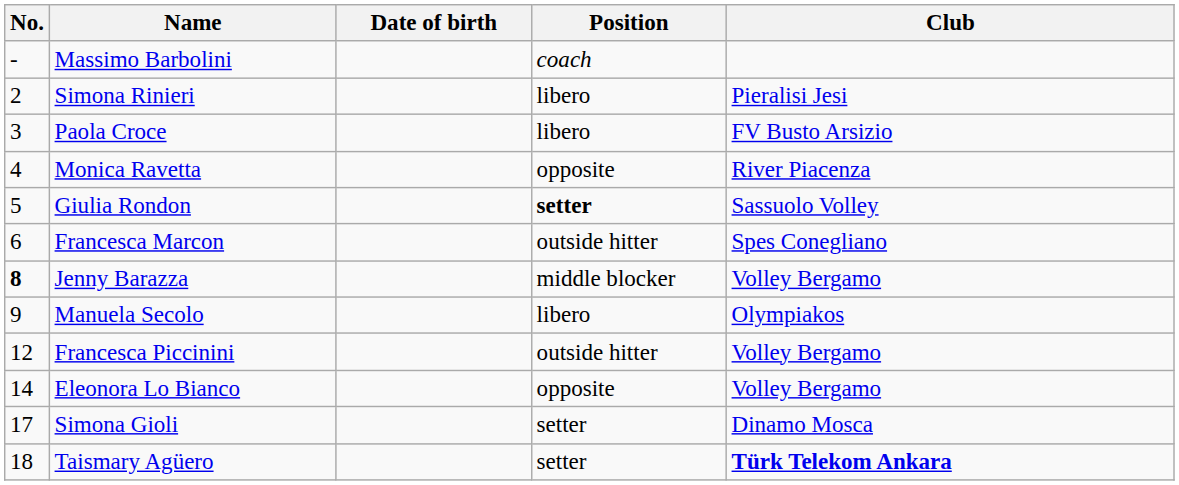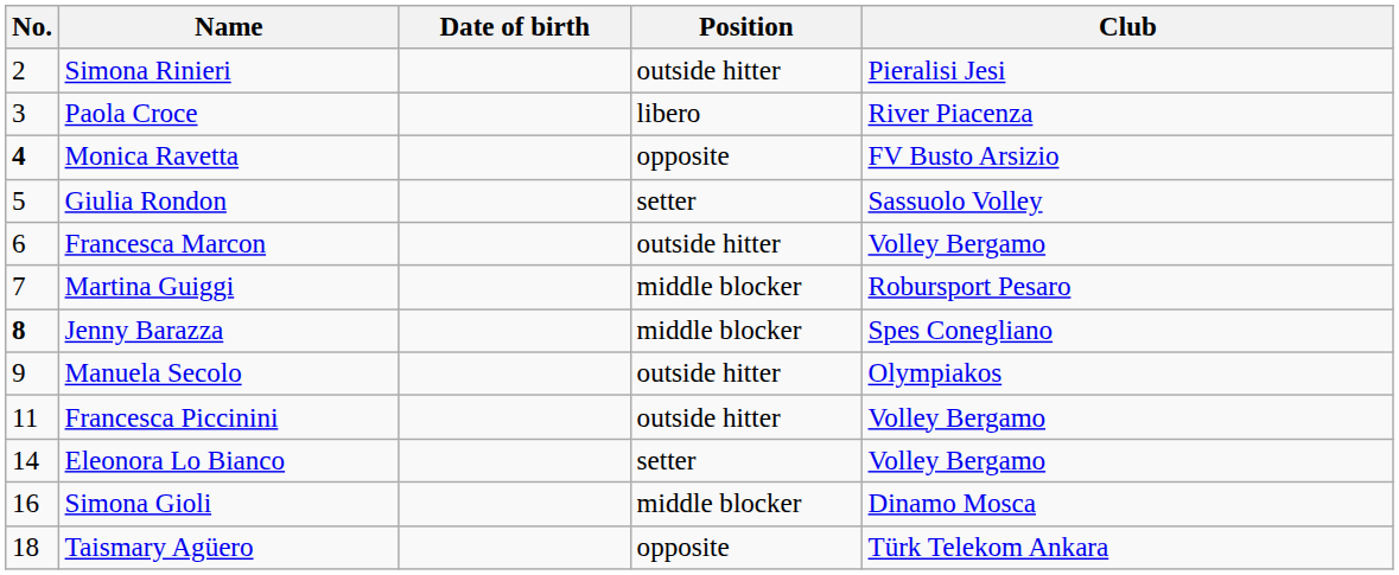- row: - | Massimo Barbolini | coach
Simona Rinieri | Position: libero -> outside hitter
Paola Croce | Club: FV Busto Arsizio -> River Piacenza
Monica Ravetta | No.: normal -> bold
Monica Ravetta | Club: River Piacenza -> FV Busto Arsizio
Giulia Rondon | Position: bold -> normal
Francesca Marcon | Club: Spes Conegliano -> Volley Bergamo
+ row: 7 | Martina Guiggi | middle blocker | Robursport Pesaro
Jenny Barazza | Club: Volley Bergamo -> Spes Conegliano
Manuela Secolo | Position: libero -> outside hitter
Francesca Piccinini | No.: 12 -> 11
Eleonora Lo Bianco | Position: opposite -> setter
Simona Gioli | No.: 17 -> 16
Simona Gioli | Position: setter -> middle blocker
Taismary Agüero | Position: setter -> opposite
Taismary Agüero | Club: bold -> normal
